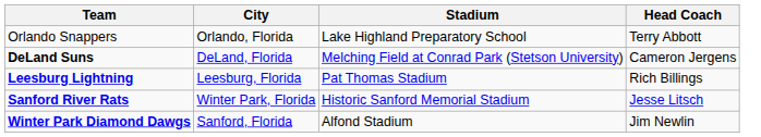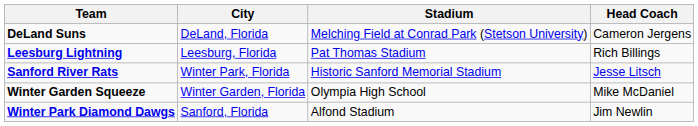- row: Orlando Snappers | Orlando, Florida | Lake Highland Preparatory School | Terry Abbott
+ row: Winter Garden Squeeze | Winter Garden, Florida | Olympia High School | Mike McDaniel
